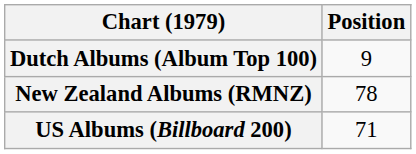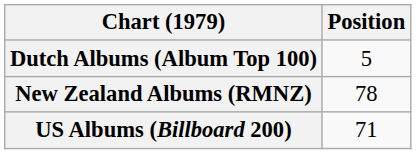Dutch Albums (Album Top 100) | Position: 9 -> 5
